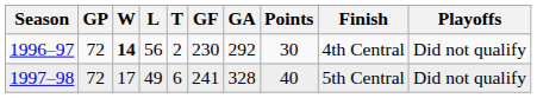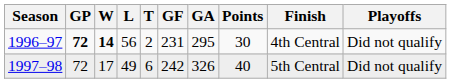1996–97 | GP: normal -> bold
1996–97 | GF: 230 -> 231
1996–97 | GA: 292 -> 295
1997–98 | GF: 241 -> 242
1997–98 | GA: 328 -> 326
